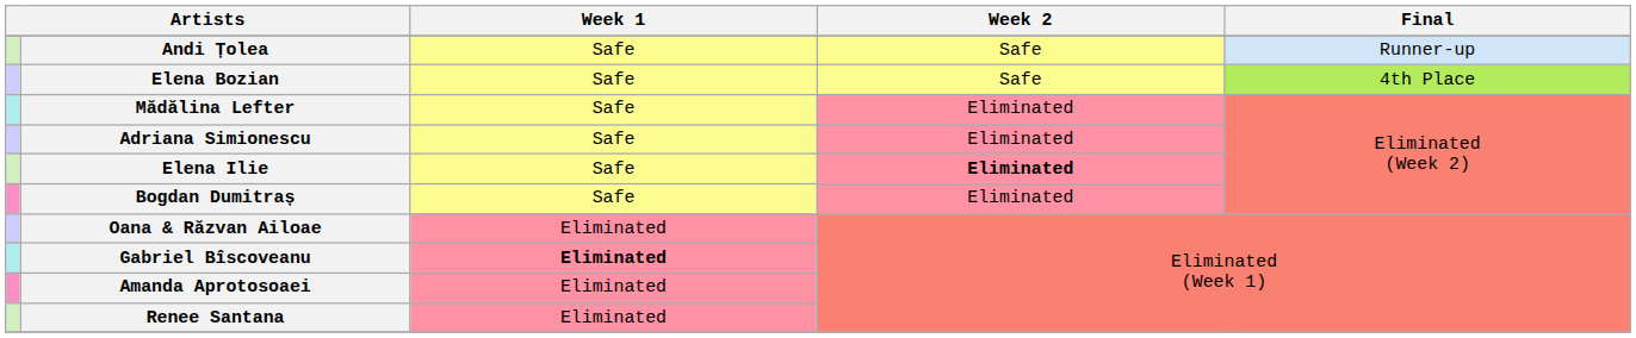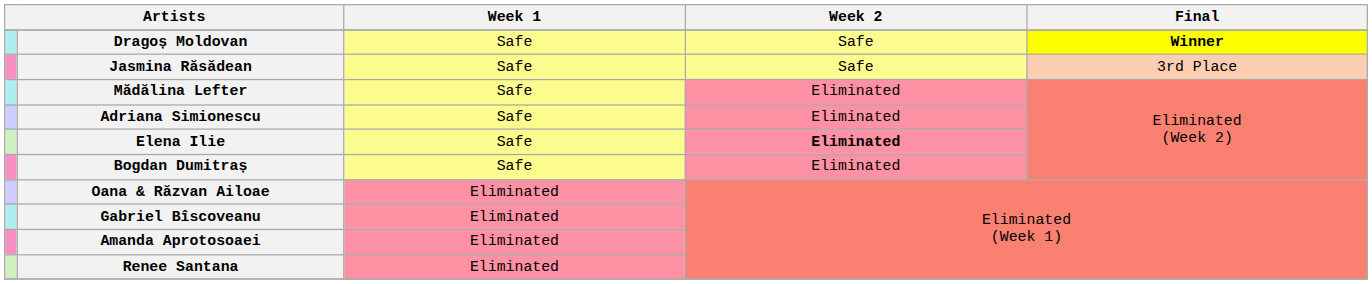+ row: Dragoș Moldovan | Safe | Safe | Winner
- row: Andi Țolea | Safe | Safe | Runner-up
+ row: Jasmina Răsădean | Safe | Safe | 3rd Place
- row: Elena Bozian | Safe | Safe | 4th Place
Gabriel Bîscoveanu | Week 1: bold -> normal
